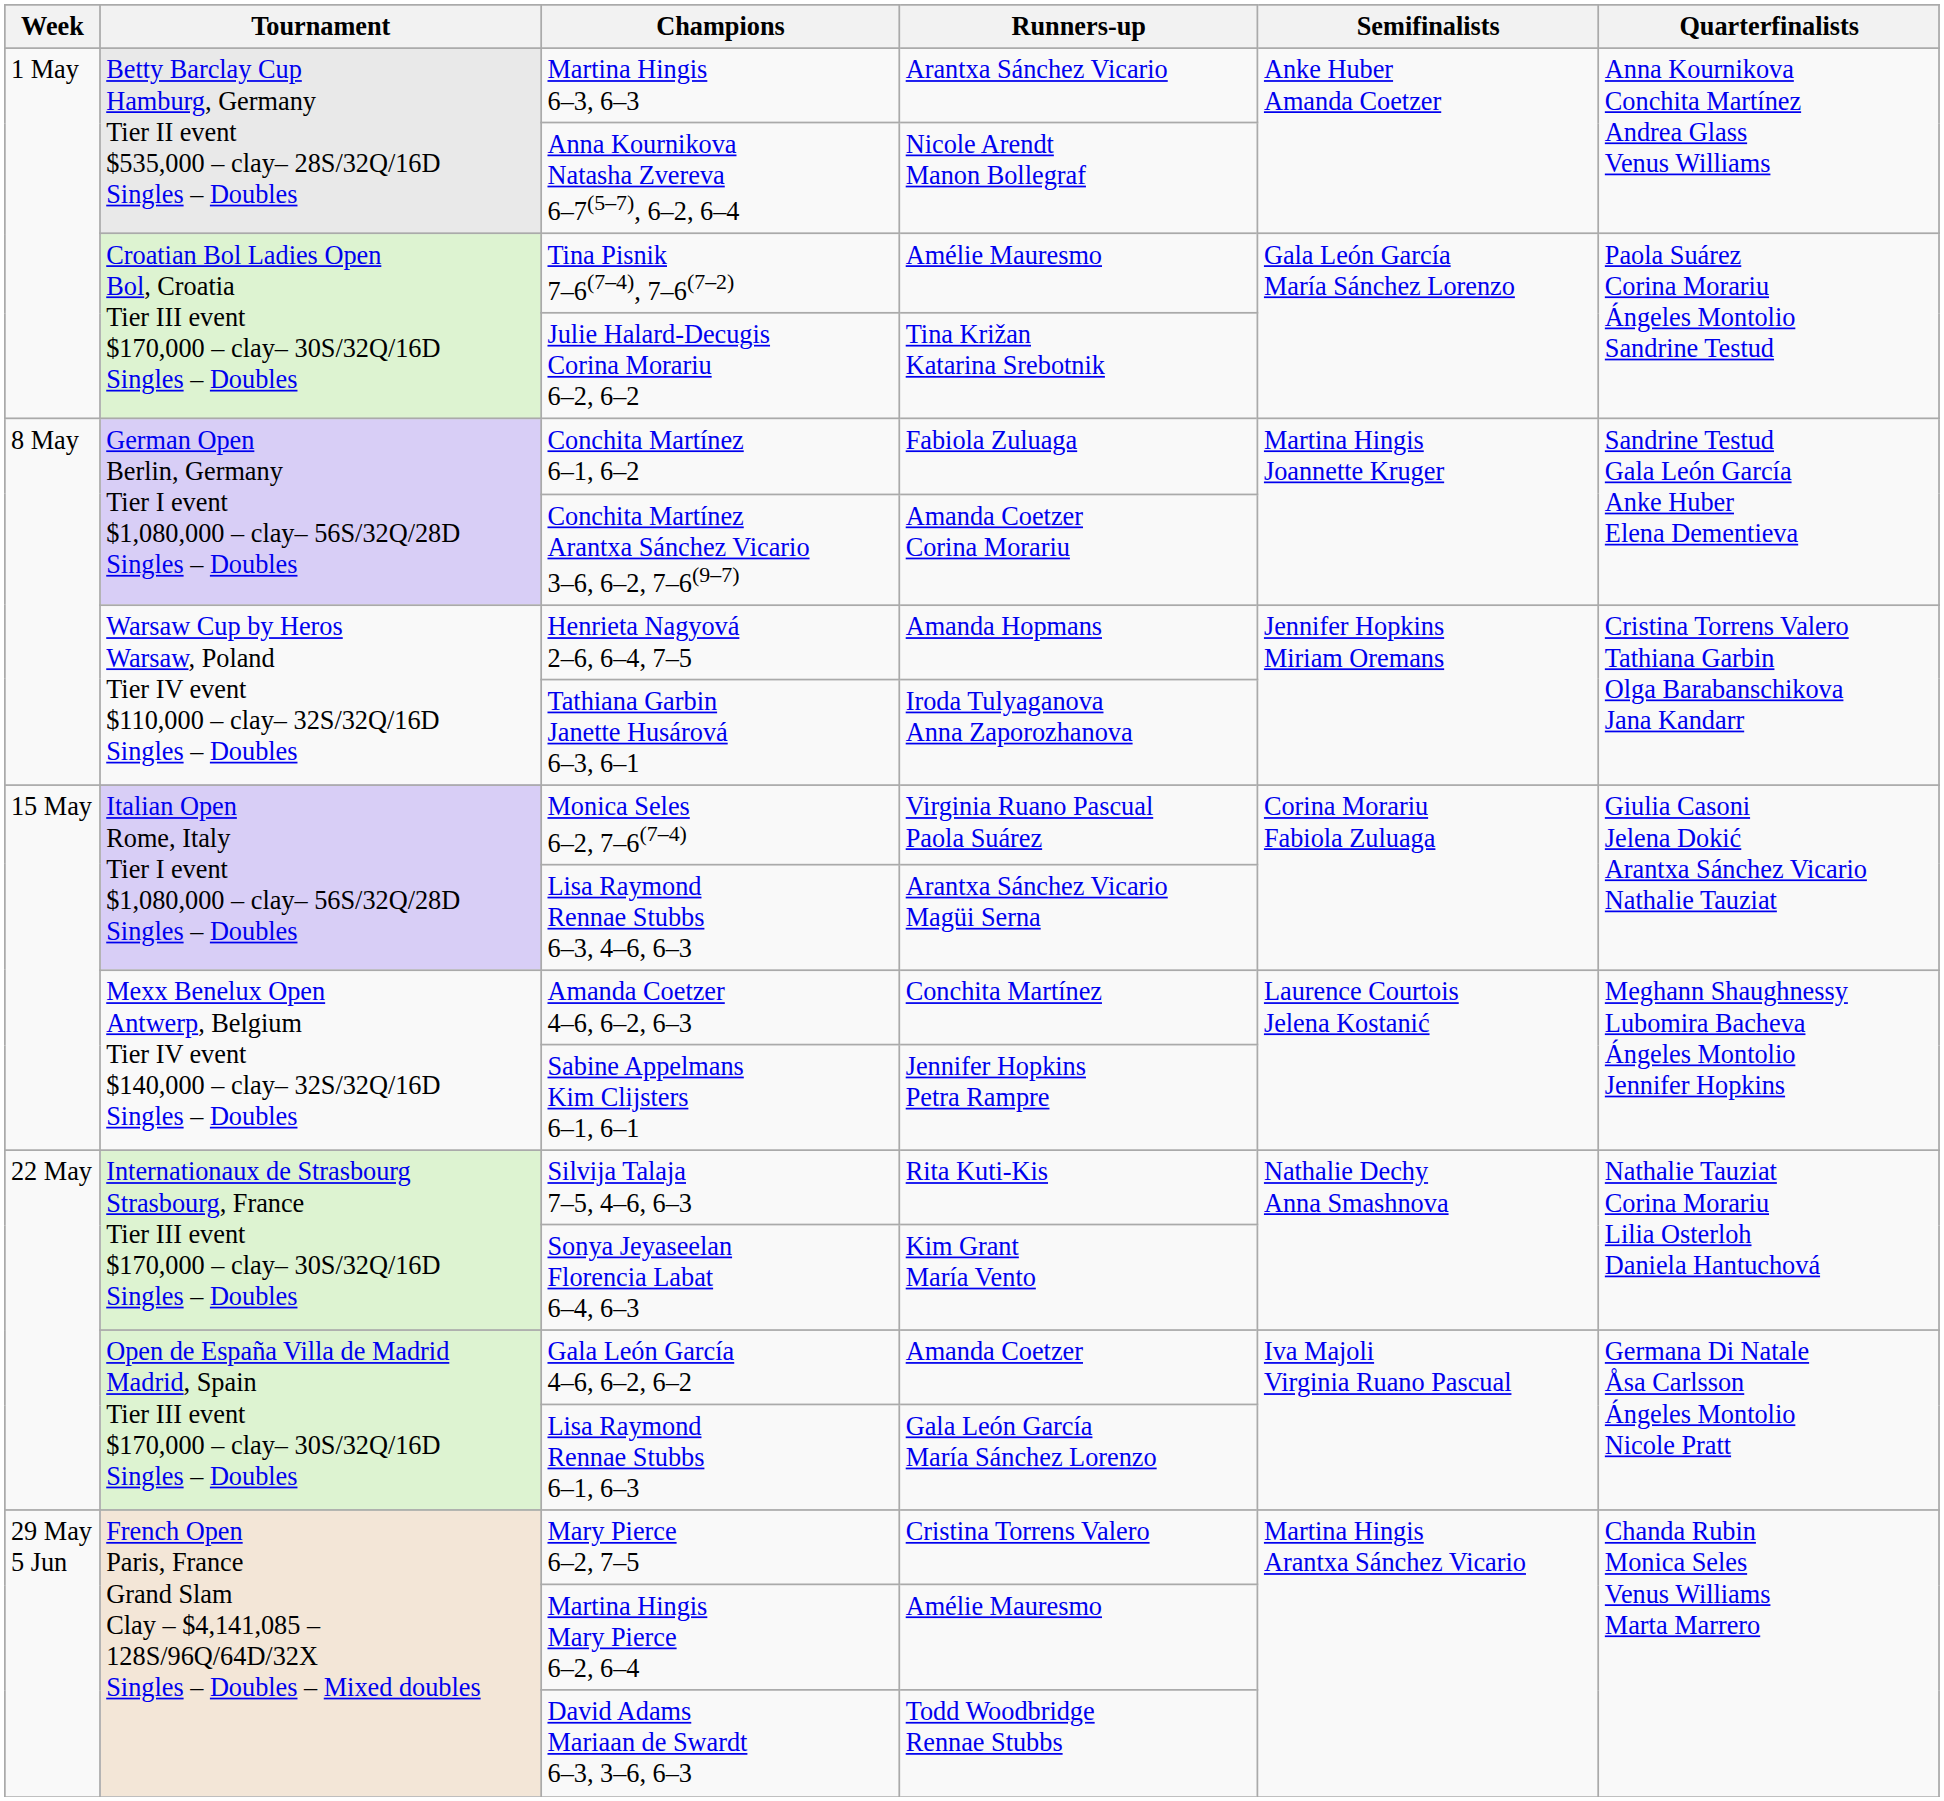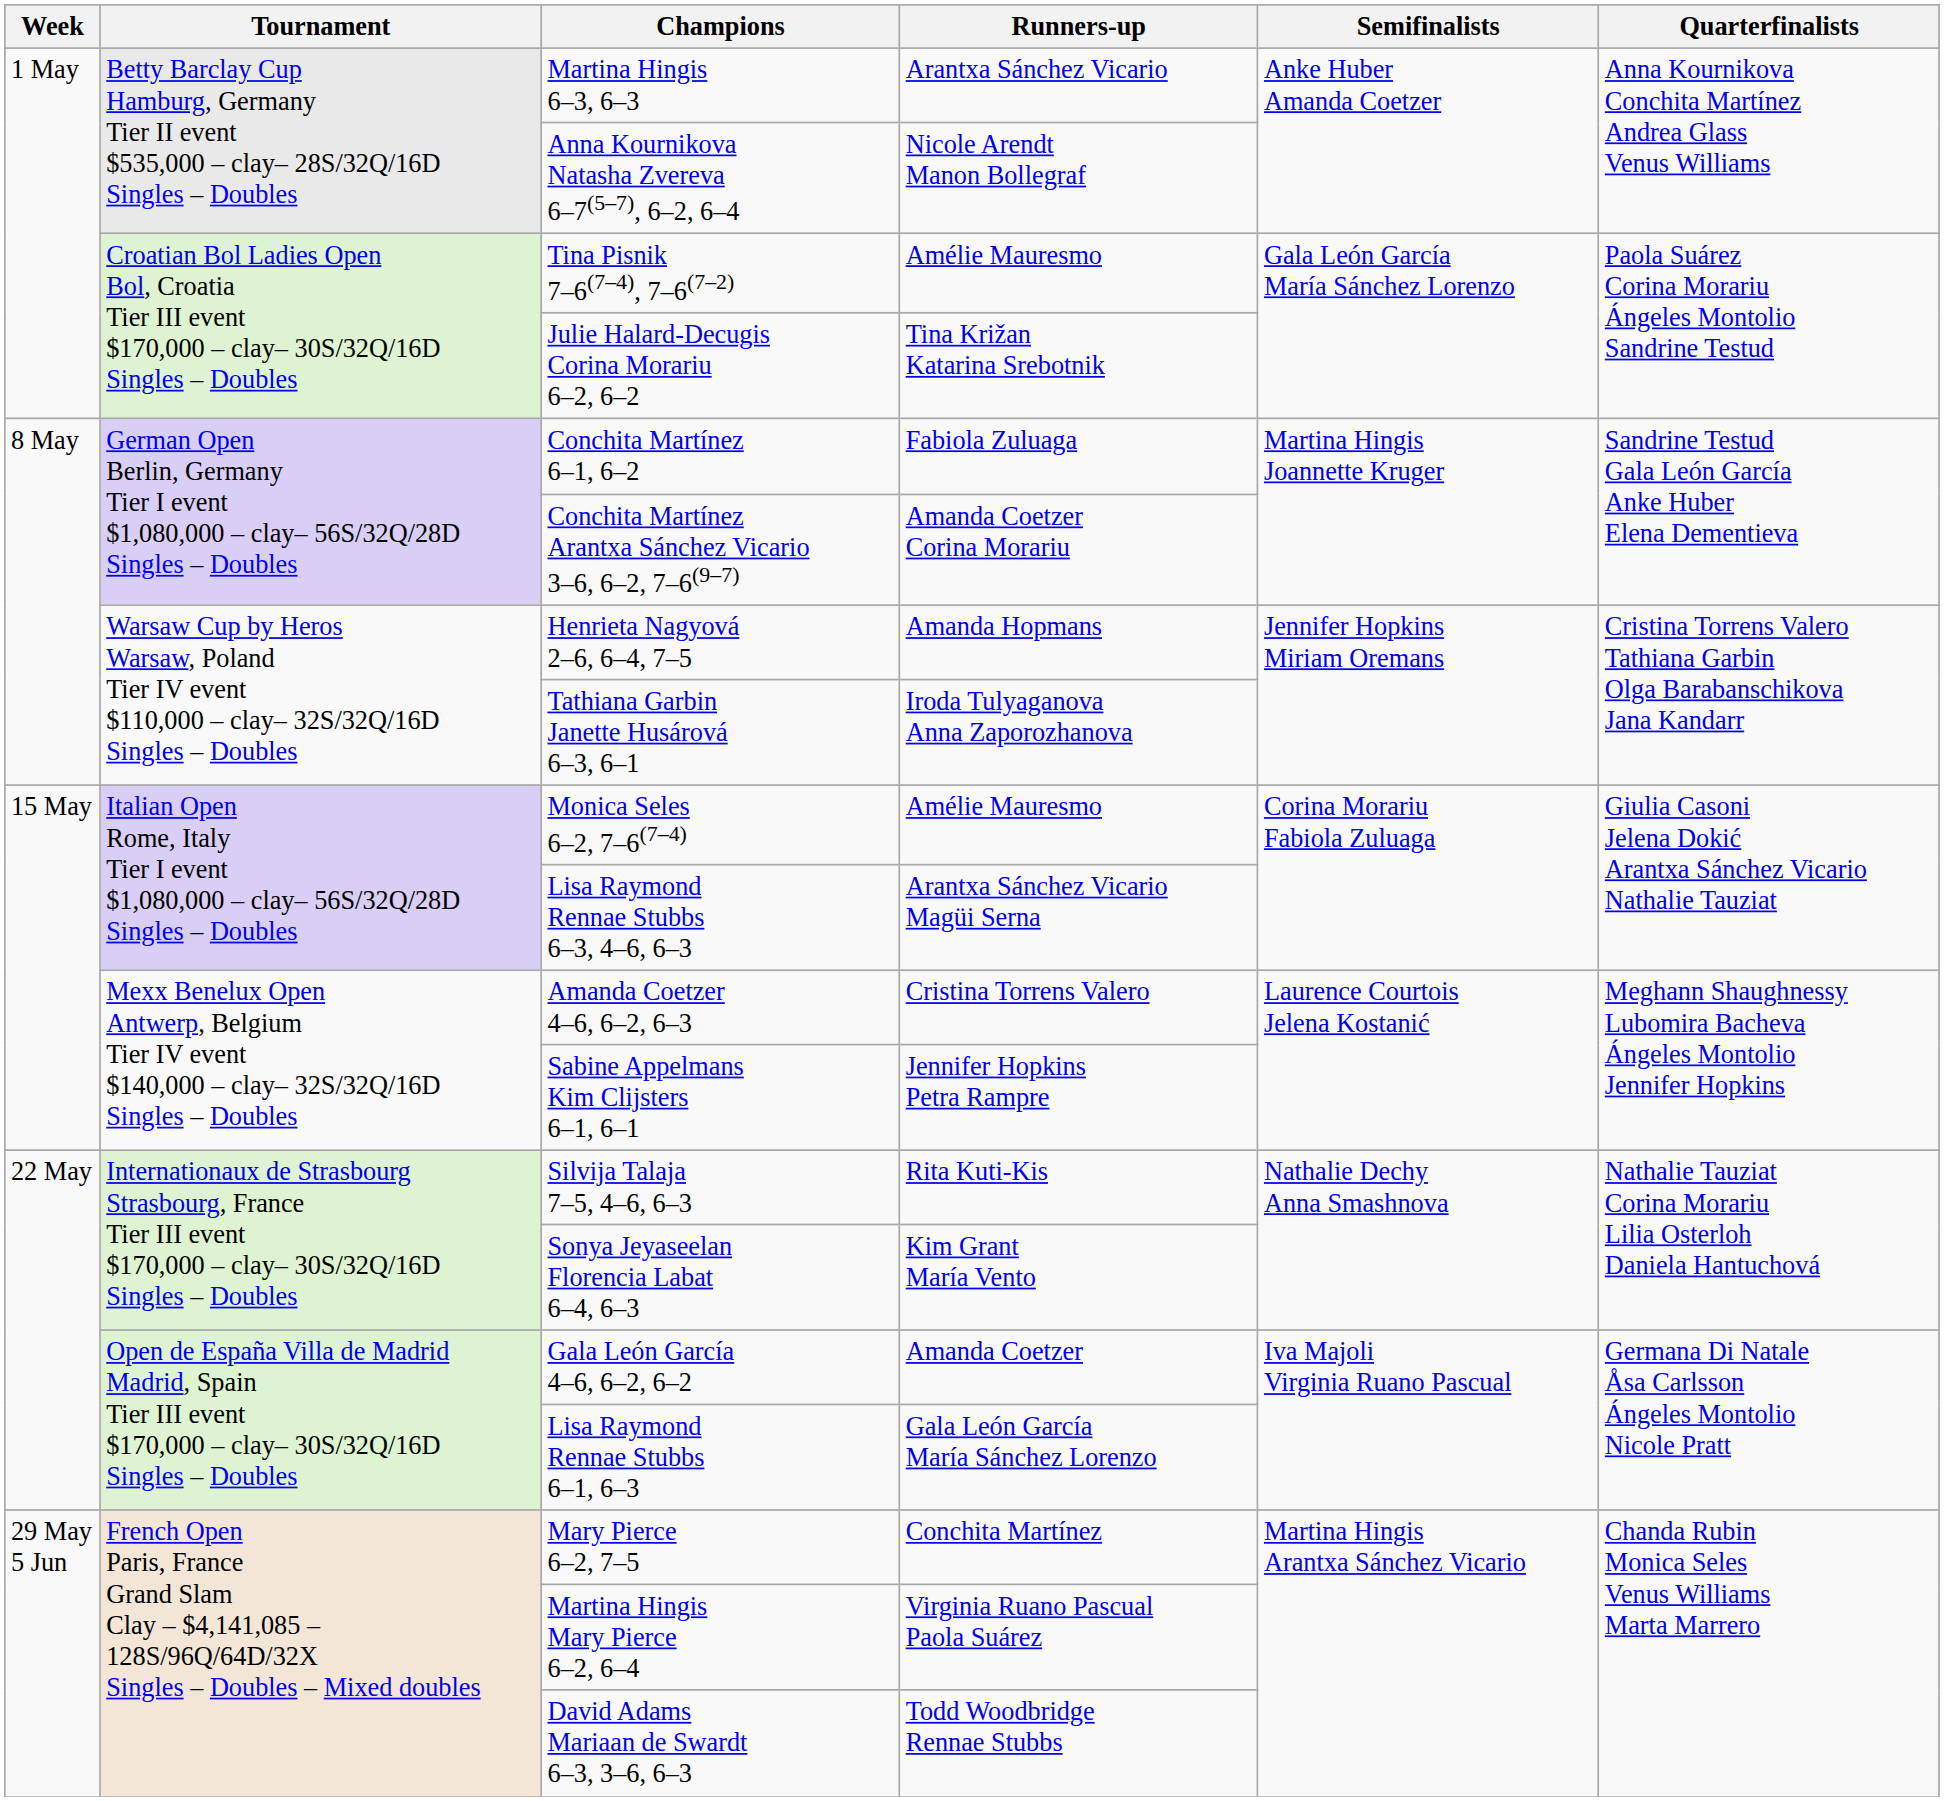Monica Seles 6–2, 7–6(7–4) | Runners-up: Virginia Ruano Pascual Paola Suárez -> Amélie Mauresmo
Amanda Coetzer 4–6, 6–2, 6–3 | Runners-up: Conchita Martínez -> Cristina Torrens Valero
Mary Pierce 6–2, 7–5 | Runners-up: Cristina Torrens Valero -> Conchita Martínez
Martina Hingis Mary Pierce 6–2, 6–4 | Runners-up: Amélie Mauresmo -> Virginia Ruano Pascual Paola Suárez
